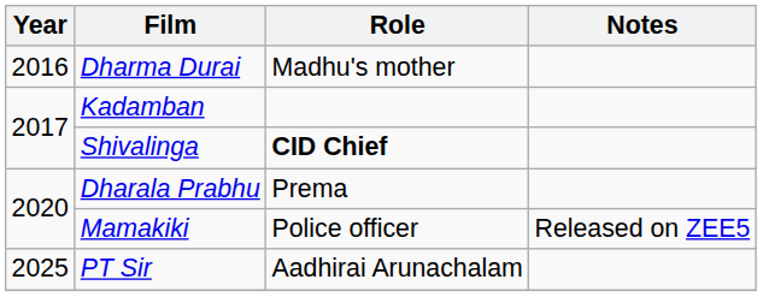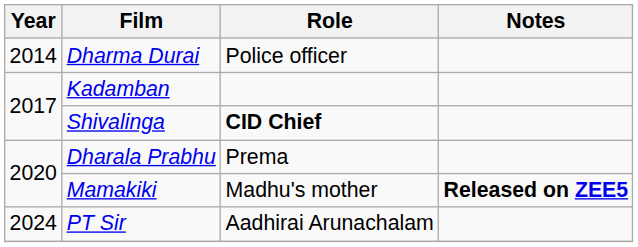Dharma Durai | Year: 2016 -> 2014
Dharma Durai | Role: Madhu's mother -> Police officer
Mamakiki | Role: Police officer -> Madhu's mother
Mamakiki | Notes: normal -> bold
PT Sir | Year: 2025 -> 2024
